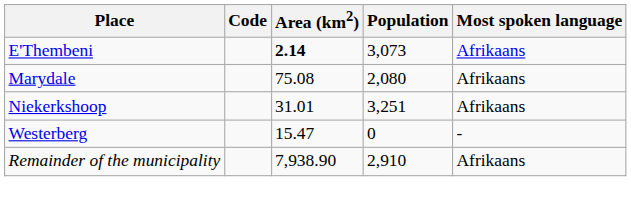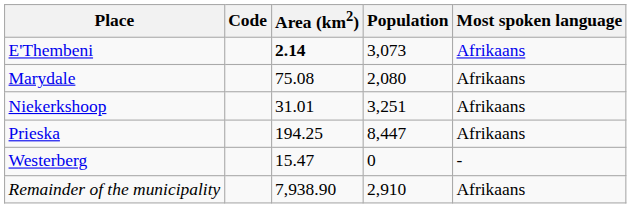+ row: Prieska | 194.25 | 8,447 | Afrikaans
